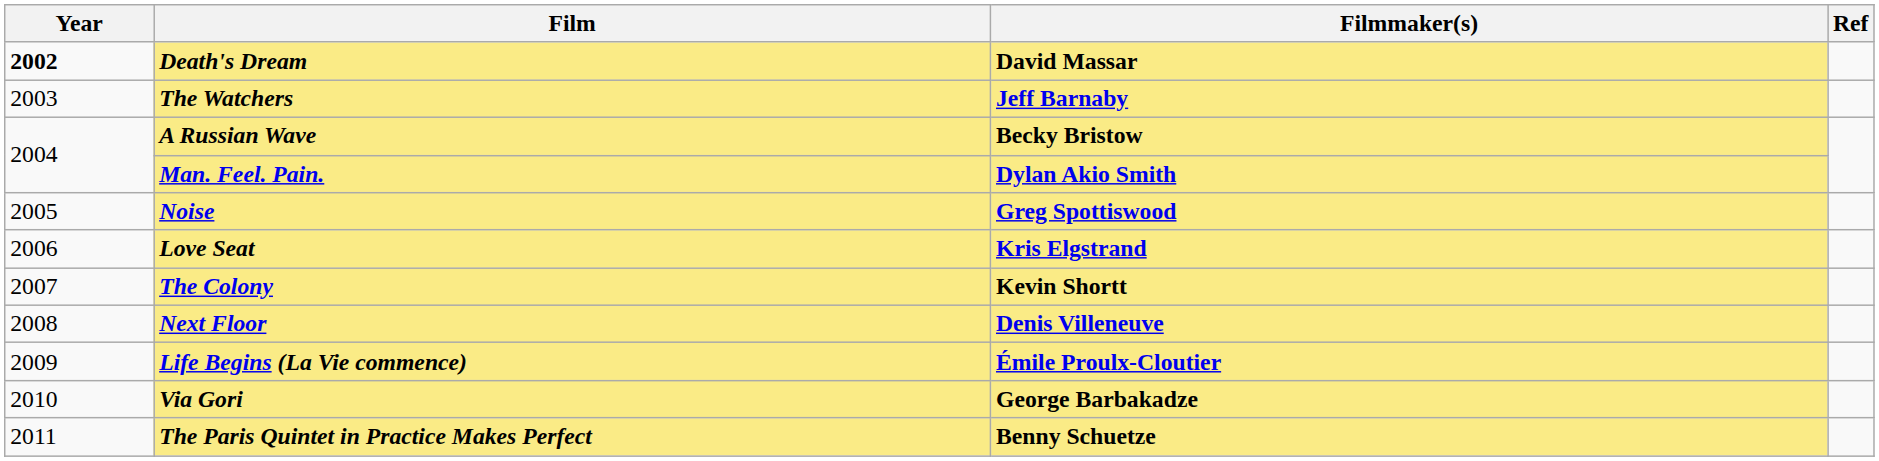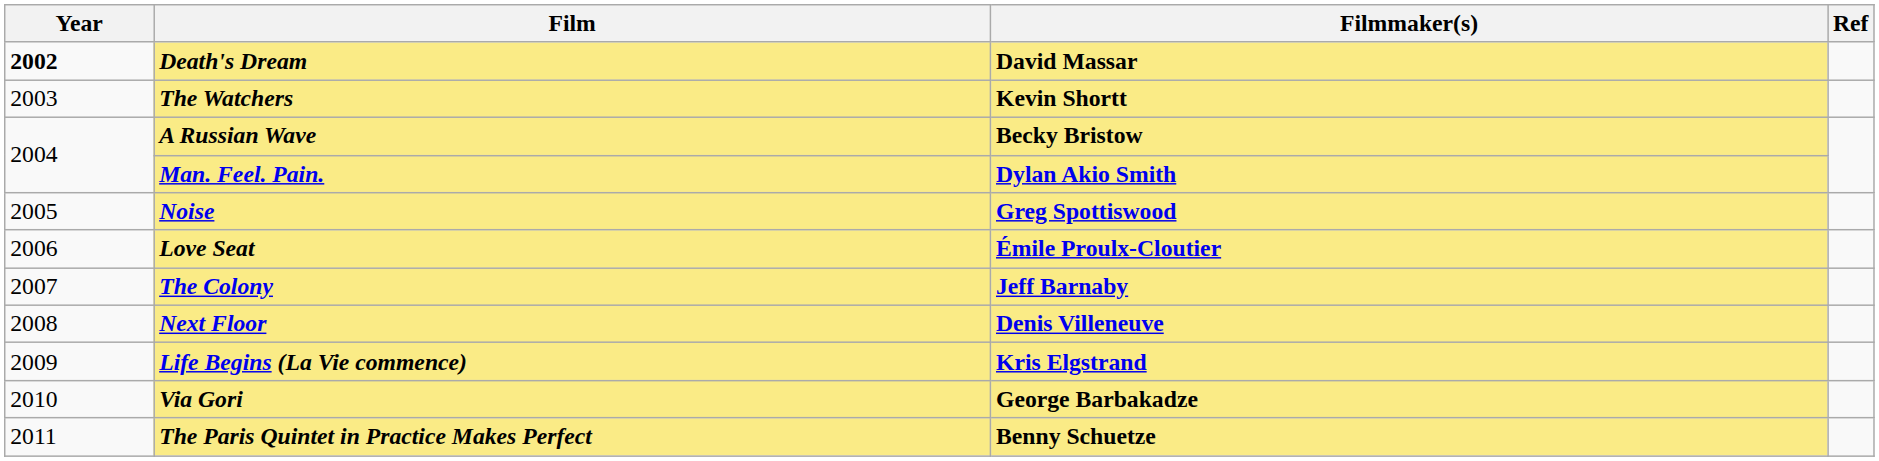The Watchers | Filmmaker(s): Jeff Barnaby -> Kevin Shortt
Love Seat | Filmmaker(s): Kris Elgstrand -> Émile Proulx-Cloutier
The Colony | Filmmaker(s): Kevin Shortt -> Jeff Barnaby
Life Begins (La Vie commence) | Filmmaker(s): Émile Proulx-Cloutier -> Kris Elgstrand
